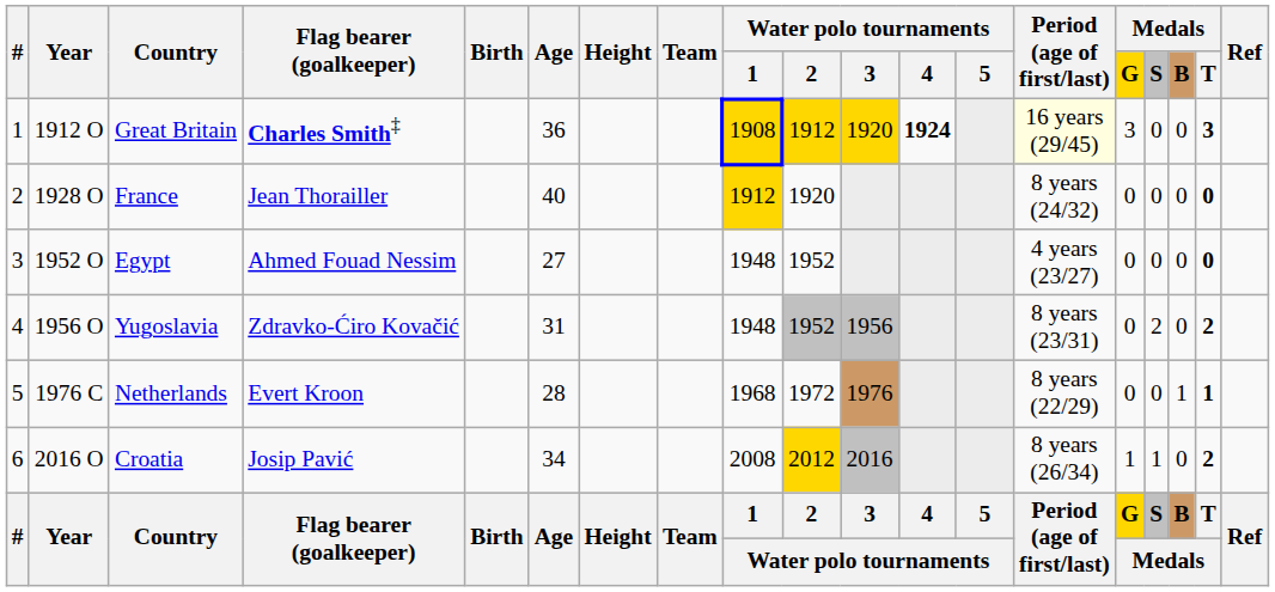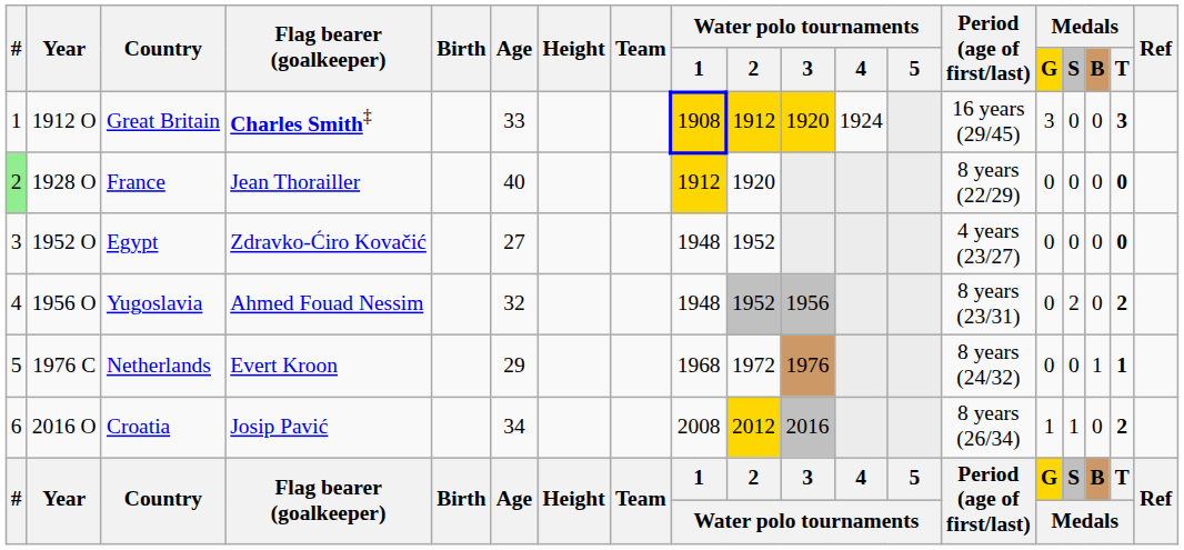Great Britain | Age: 36 -> 33
Great Britain | Water polo tournaments / 4: bold -> normal
Great Britain | Period (age of first/last): lightyellow background -> no background
France | #: no background -> lightgreen background
France | Period (age of first/last): 8 years (24/32) -> 8 years (22/29)
Egypt | Flag bearer (goalkeeper): Ahmed Fouad Nessim -> Zdravko-Ćiro Kovačić
Yugoslavia | Flag bearer (goalkeeper): Zdravko-Ćiro Kovačić -> Ahmed Fouad Nessim
Yugoslavia | Age: 31 -> 32
Netherlands | Age: 28 -> 29
Netherlands | Period (age of first/last): 8 years (22/29) -> 8 years (24/32)
